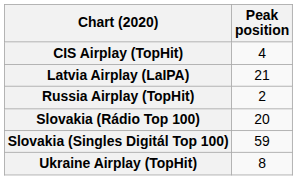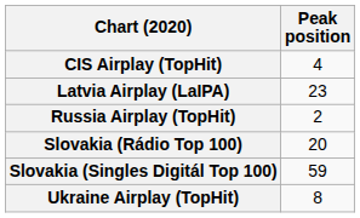Latvia Airplay (LaIPA) | Peak position: 21 -> 23
